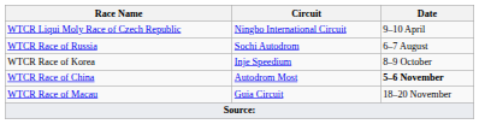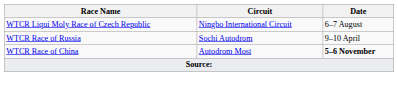WTCR Liqui Moly Race of Czech Republic | Date: 9–10 April -> 6–7 August
WTCR Race of Russia | Date: 6–7 August -> 9–10 April
- row: WTCR Race of Korea | Inje Speedium | 8–9 October
- row: WTCR Race of Macau | Guia Circuit | 18–20 November
